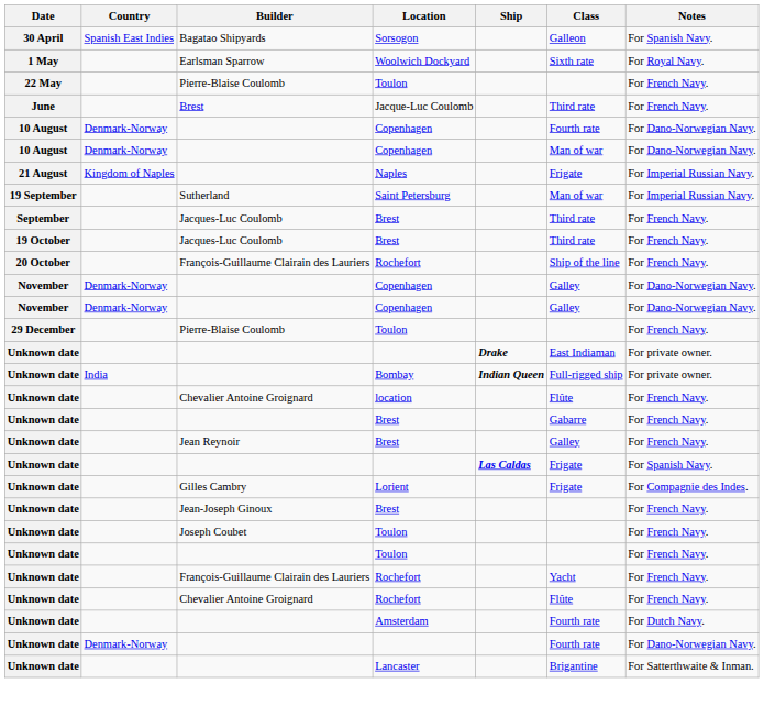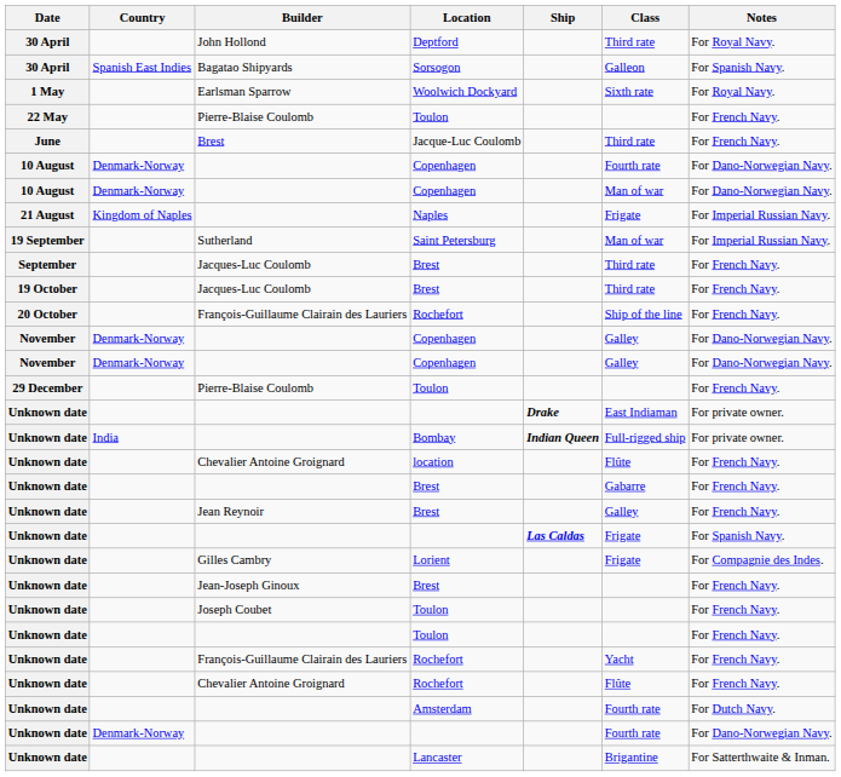+ row: 30 April | John Hollond | Deptford | Third rate | For Royal Navy.
